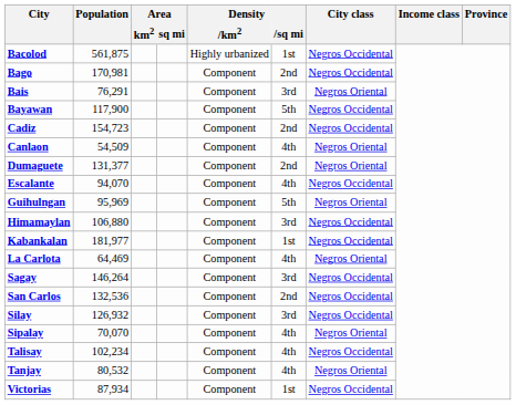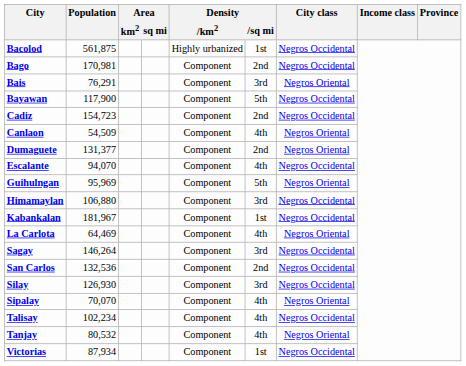Kabankalan | Population: 181,977 -> 181,967
Silay | Population: 126,932 -> 126,930
